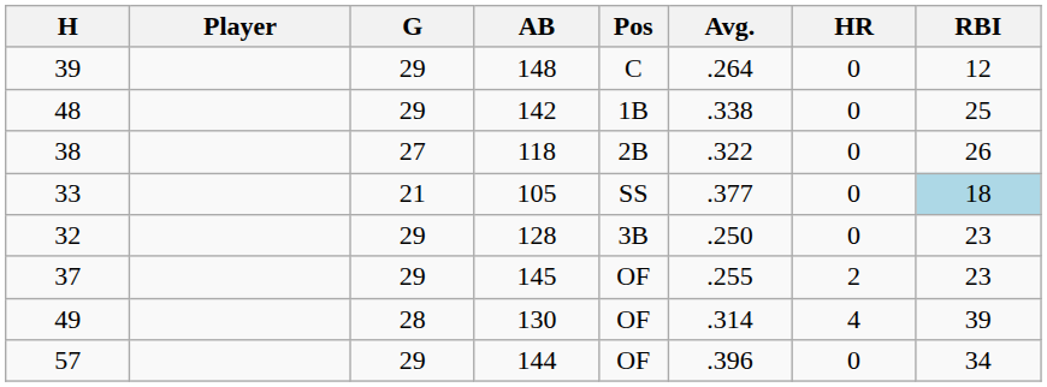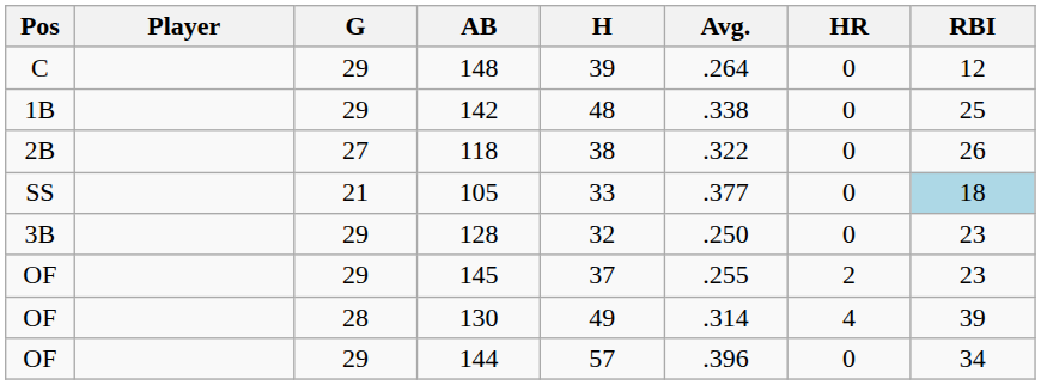columns swapped: Pos <-> H
